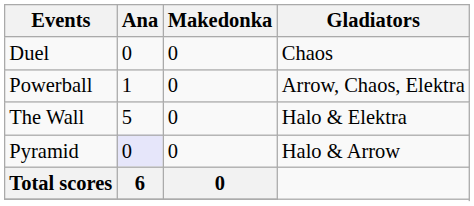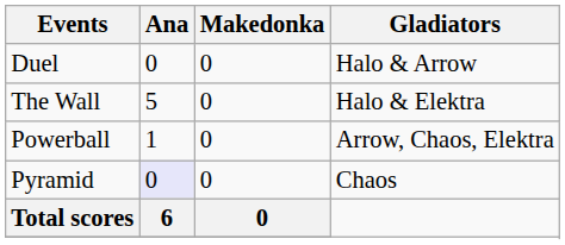Duel | Gladiators: Chaos -> Halo & Arrow
rows swapped: Powerball <-> The Wall
Pyramid | Gladiators: Halo & Arrow -> Chaos
